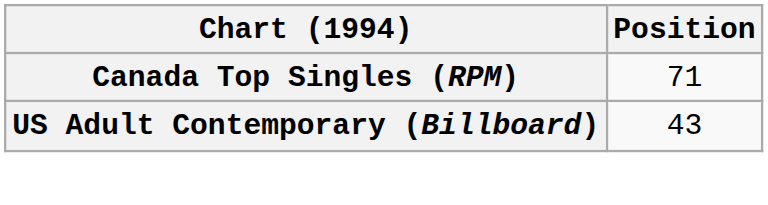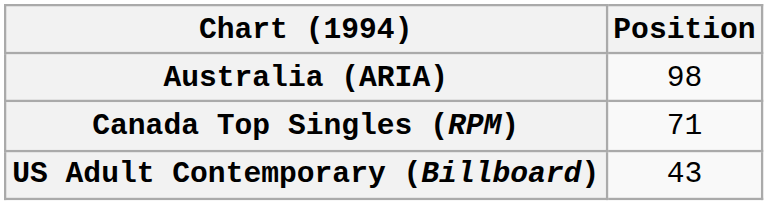+ row: Australia (ARIA) | 98
